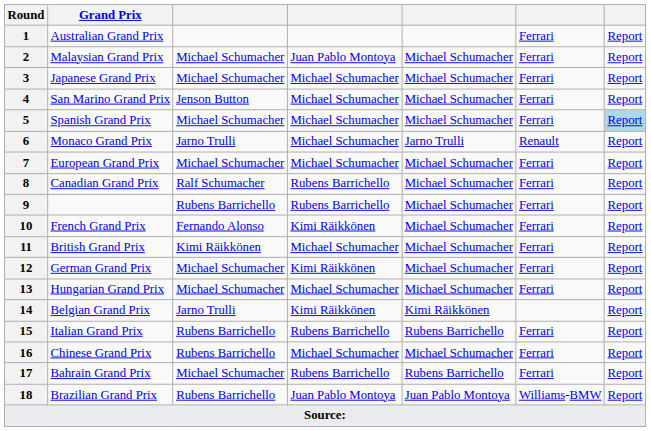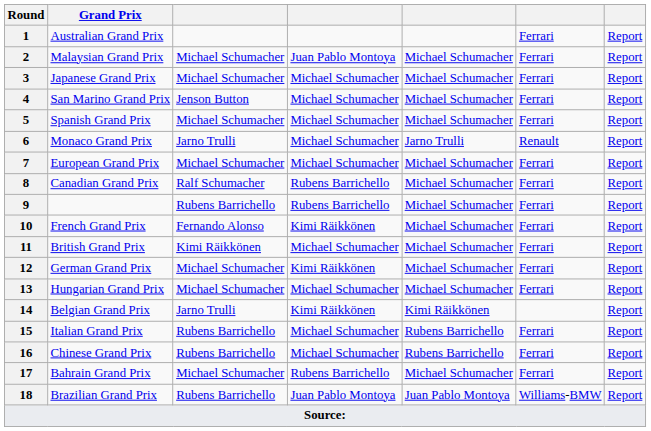5 | column 7: lightblue background -> no background
15 | column 4: Rubens Barrichello -> Michael Schumacher
16 | column 5: Michael Schumacher -> Rubens Barrichello
17 | column 5: Rubens Barrichello -> Michael Schumacher
